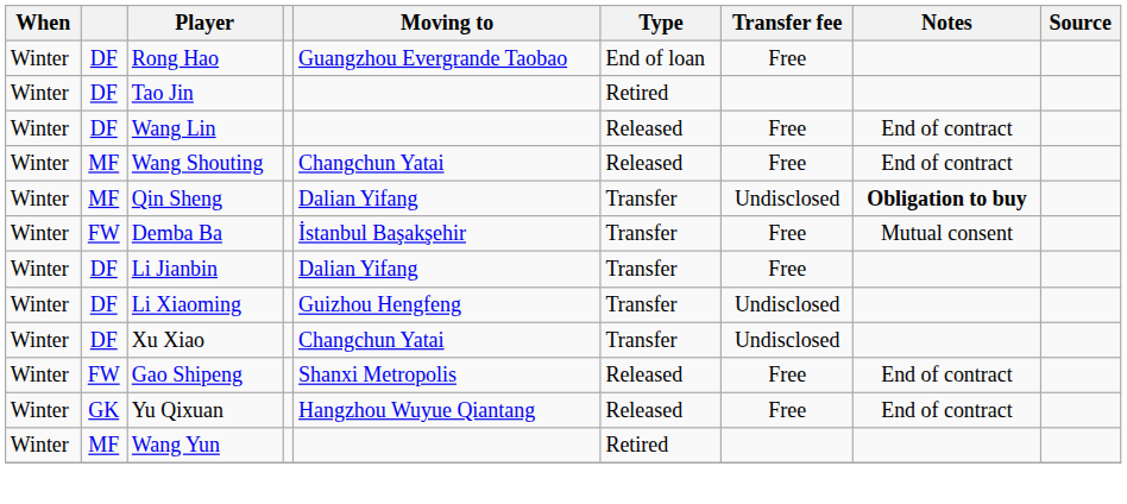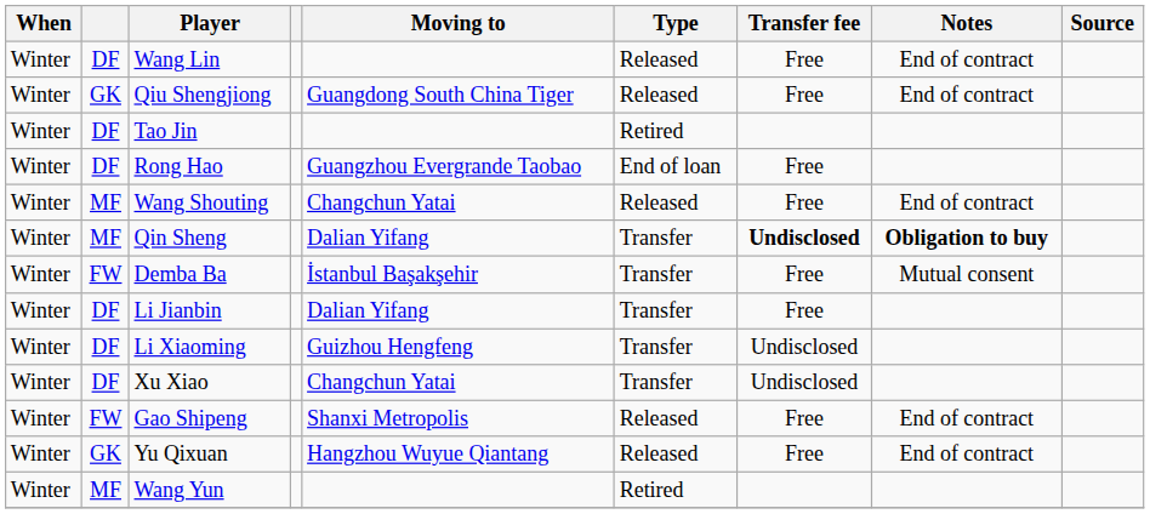rows swapped: Rong Hao <-> Wang Lin
+ row: Winter | GK | Qiu Shengjiong | Guangdong South China Tiger | Released | Free | End of contract
Qin Sheng | Transfer fee: normal -> bold
